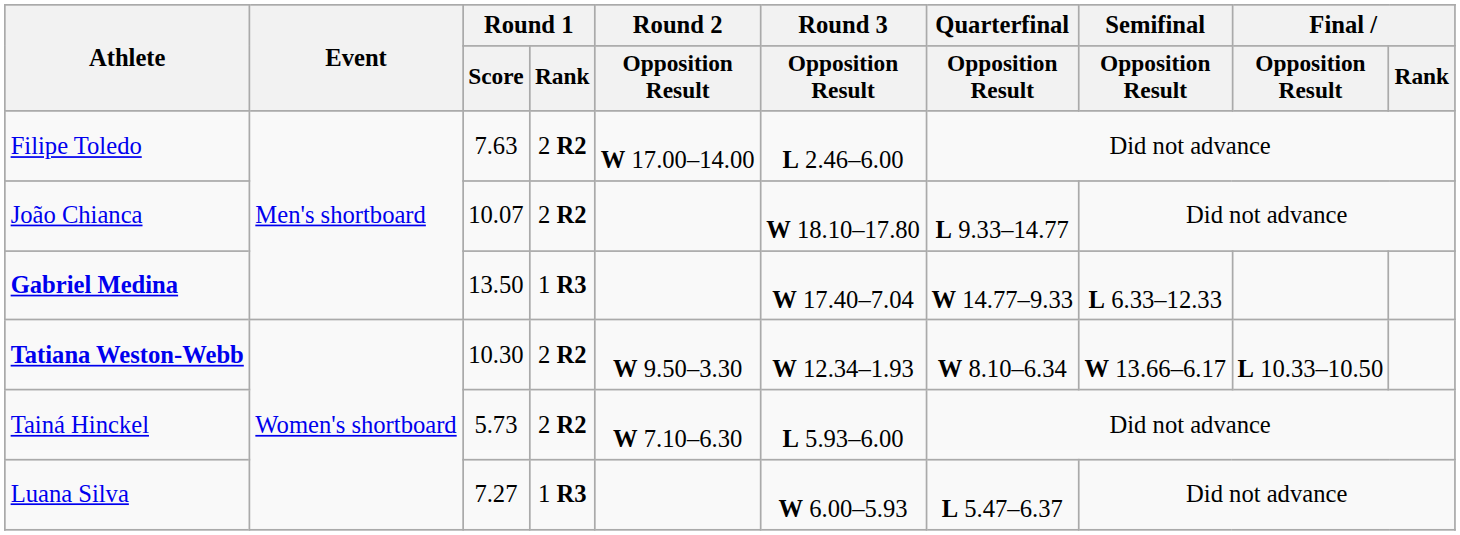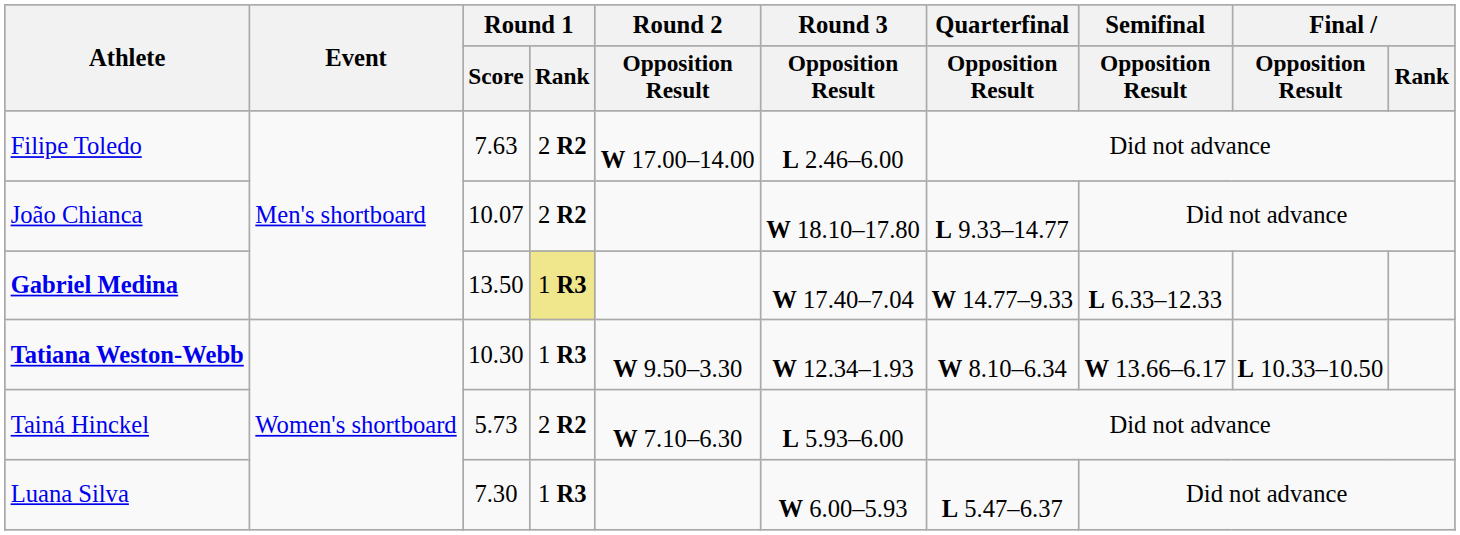Gabriel Medina | Round 1 / Rank: no background -> khaki background
Tatiana Weston-Webb | Round 1 / Rank: 2 R2 -> 1 R3
Luana Silva | Round 1 / Score: 7.27 -> 7.30
